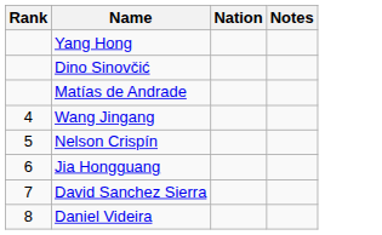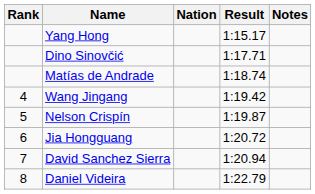+ column: Result | 1:15.17 | 1:17.71 | 1:18.74 | 1:19.42 | 1:19.87 | 1:20.72 | 1:20.94 | 1:22.79
